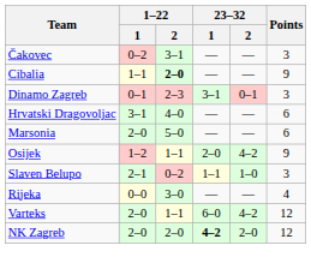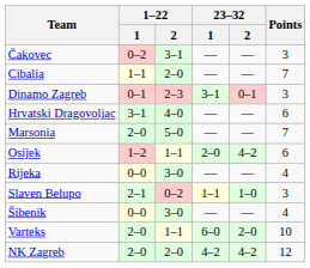Cibalia | 1–22 / 2: bold -> normal
Cibalia | Points: 9 -> 7
Marsonia | Points: 6 -> 7
Osijek | Points: 9 -> 6
rows swapped: Rijeka <-> Slaven Belupo
+ row: Šibenik | 0–0 | 3–0 | — | — | 4
Varteks | 23–32 / 2: 4–2 -> 2–0
Varteks | Points: 12 -> 10
NK Zagreb | 23–32 / 1: bold -> normal
NK Zagreb | 23–32 / 2: 2–0 -> 4–2
